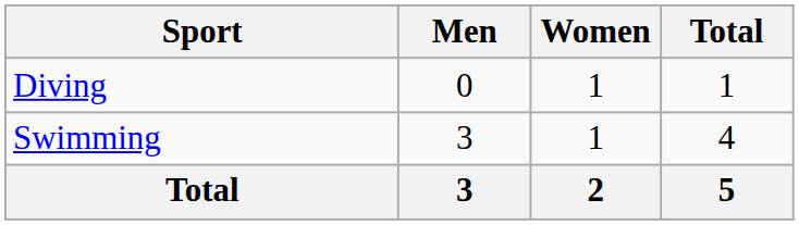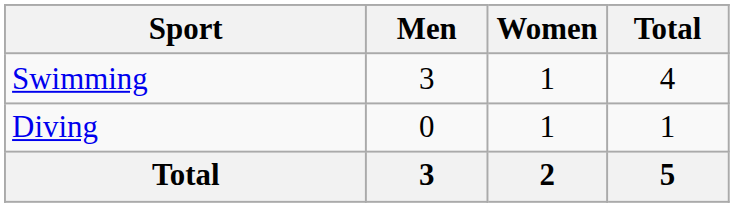rows swapped: Diving <-> Swimming
